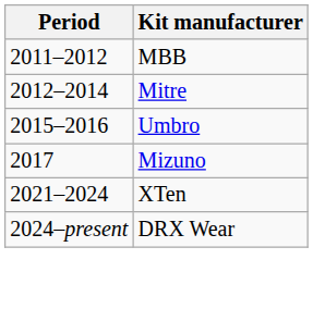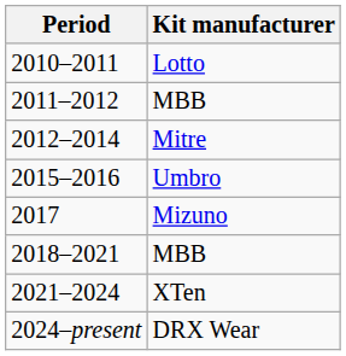+ row: 2010–2011 | Lotto
+ row: 2018–2021 | MBB
